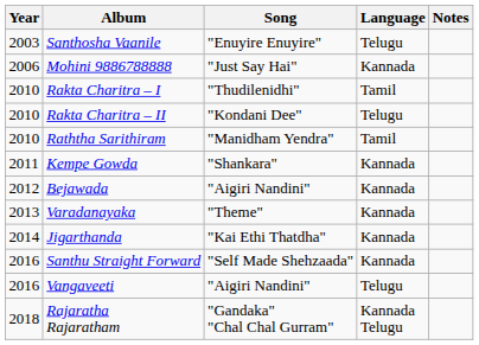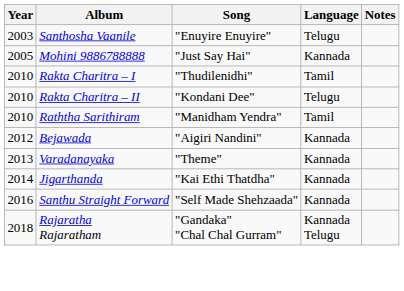Mohini 9886788888 | Year: 2006 -> 2005
- row: 2011 | Kempe Gowda | "Shankara" | Kannada
- row: 2016 | Vangaveeti | "Aigiri Nandini" | Telugu
